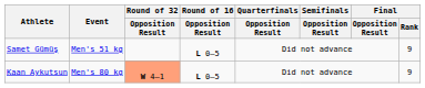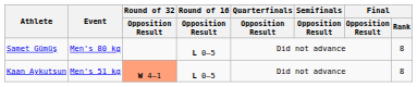Samet Gümüş | Event: Men's 51 kg -> Men's 80 kg
Samet Gümüş | Final / Rank: 9 -> 8
Kaan Aykutsun | Event: Men's 80 kg -> Men's 51 kg
Kaan Aykutsun | Final / Rank: 9 -> 8
